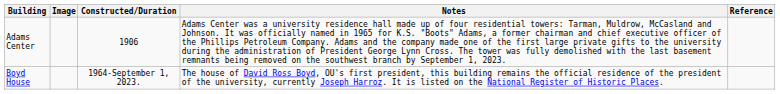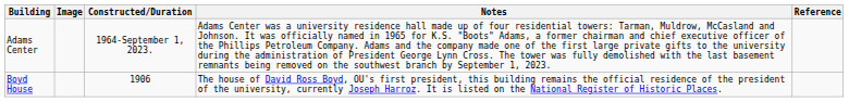Adams Center | Constructed/Duration: 1906 -> 1964-September 1, 2023.
Boyd House | Constructed/Duration: 1964-September 1, 2023. -> 1906
